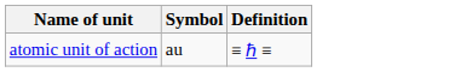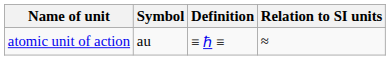+ column: Relation to SI units | ≈
